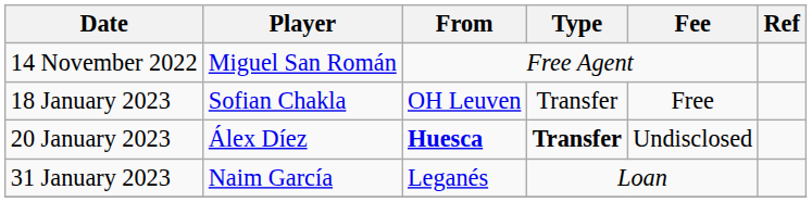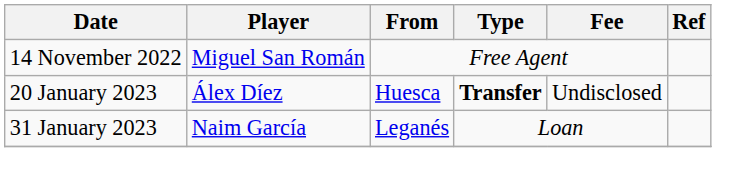- row: 18 January 2023 | Sofian Chakla | OH Leuven | Transfer | Free
20 January 2023 | From: bold -> normal
